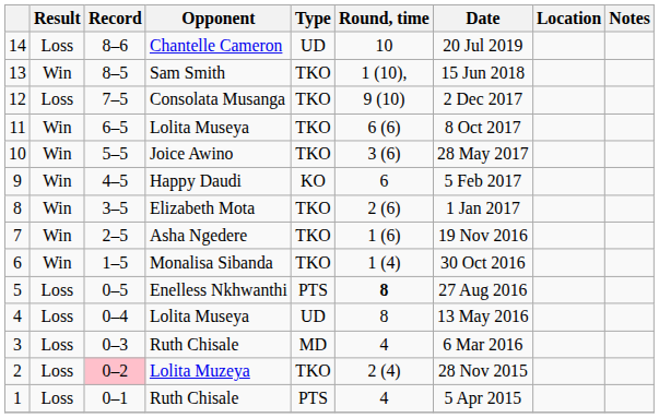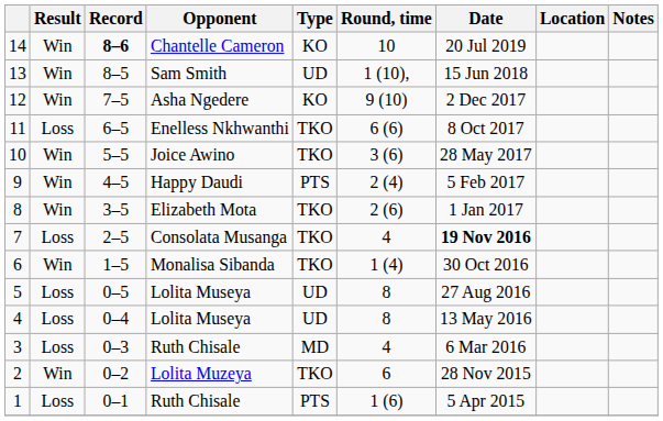14 | Result: Loss -> Win
14 | Record: normal -> bold
14 | Type: UD -> KO
13 | Type: TKO -> UD
12 | Result: Loss -> Win
12 | Opponent: Consolata Musanga -> Asha Ngedere
12 | Type: TKO -> KO
11 | Result: Win -> Loss
11 | Opponent: Lolita Museya -> Enelless Nkhwanthi
9 | Type: KO -> PTS
9 | Round, time: 6 -> 2 (4)
7 | Result: Win -> Loss
7 | Opponent: Asha Ngedere -> Consolata Musanga
7 | Round, time: 1 (6) -> 4
7 | Date: normal -> bold
5 | Opponent: Enelless Nkhwanthi -> Lolita Museya
5 | Type: PTS -> UD
5 | Round, time: bold -> normal
2 | Result: Loss -> Win
2 | Record: pink background -> no background
2 | Round, time: 2 (4) -> 6
1 | Round, time: 4 -> 1 (6)
